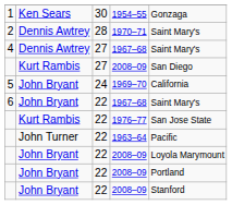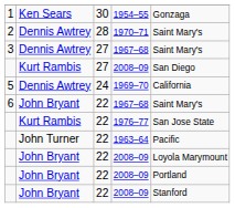27 / 1967–68 | column 1: 4 -> 3
1969–70 | column 2: John Bryant -> Dennis Awtrey
